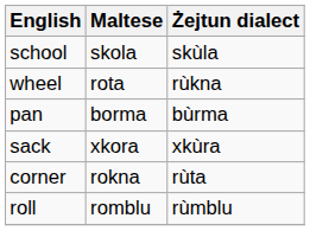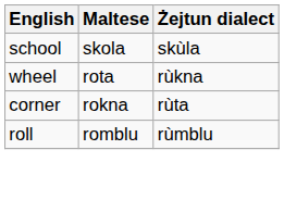- row: pan | borma | bùrma
- row: sack | xkora | xkùra
